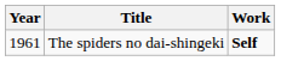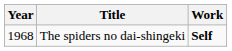The spiders no dai-shingeki | Year: 1961 -> 1968
